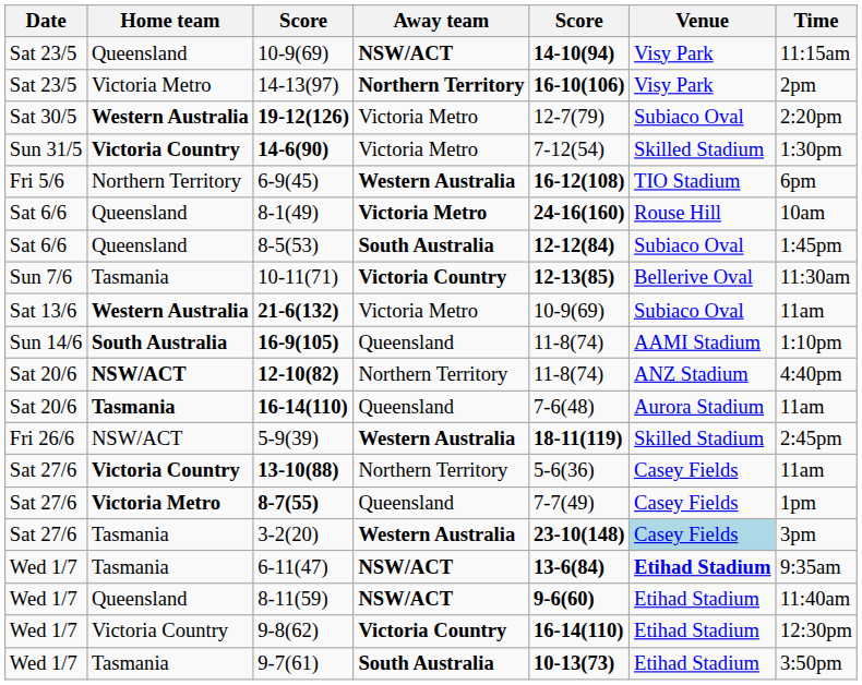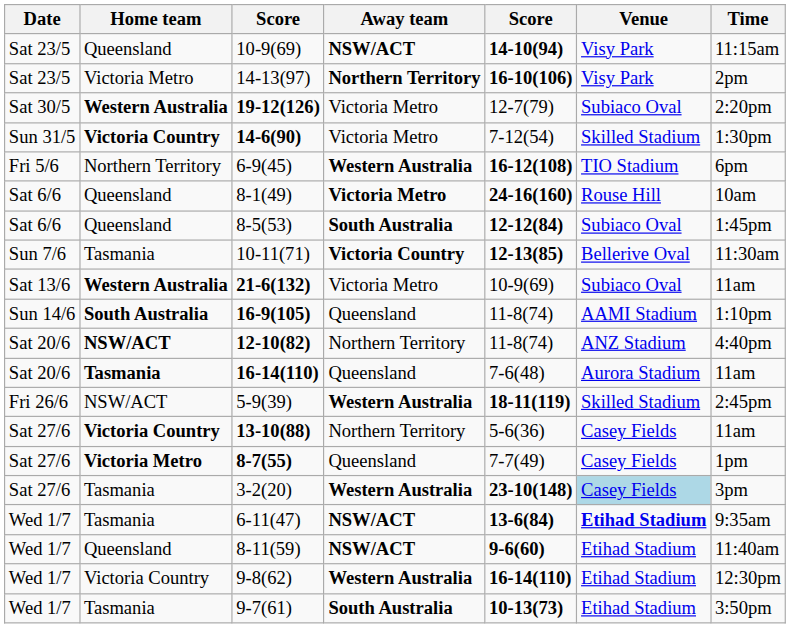9-8(62) | Away team: Victoria Country -> Western Australia
